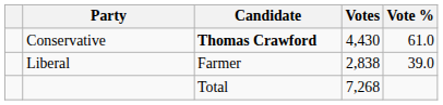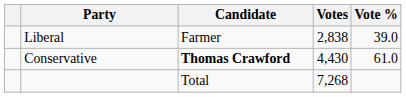rows swapped: Conservative <-> Liberal
